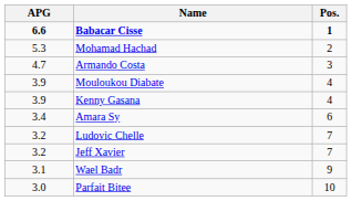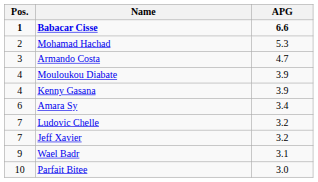columns swapped: Pos. <-> APG
